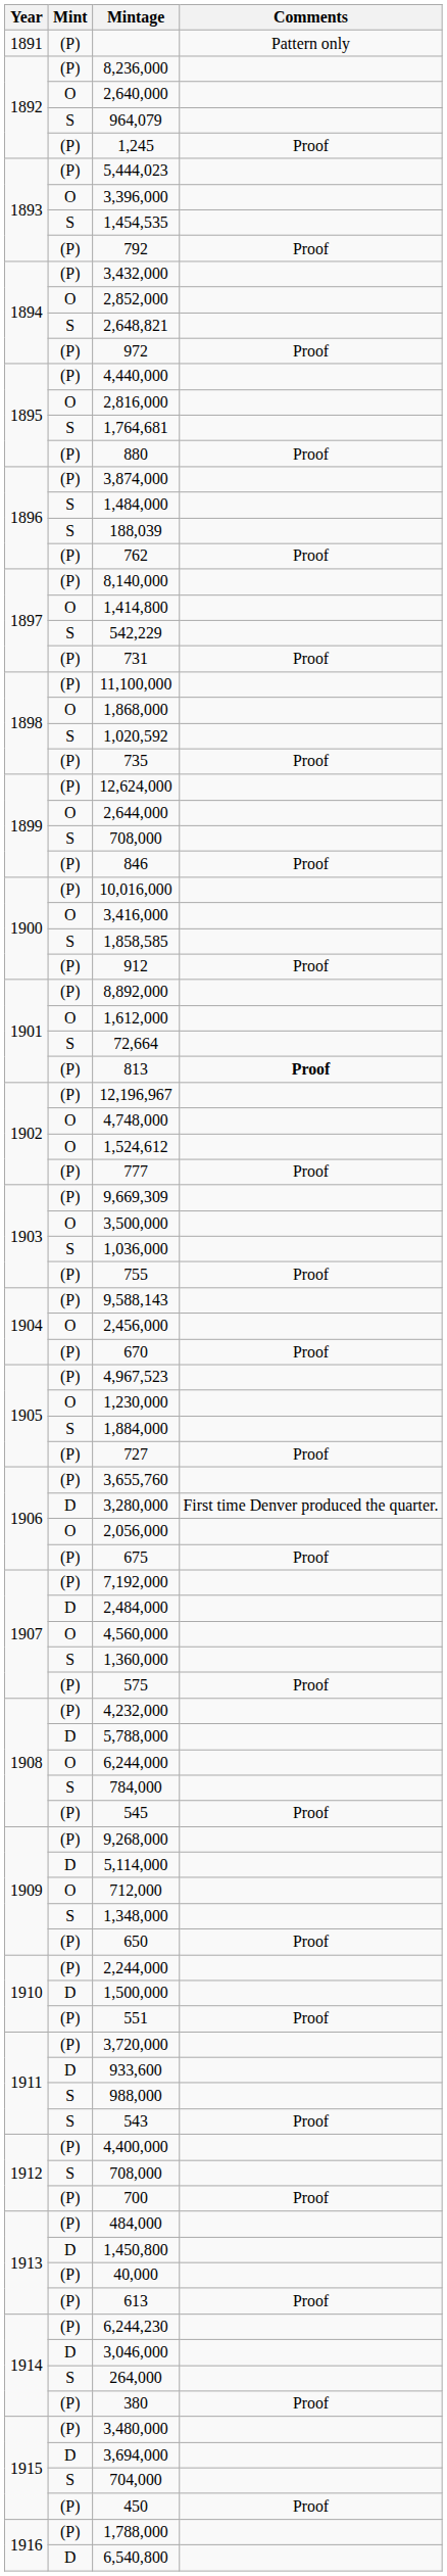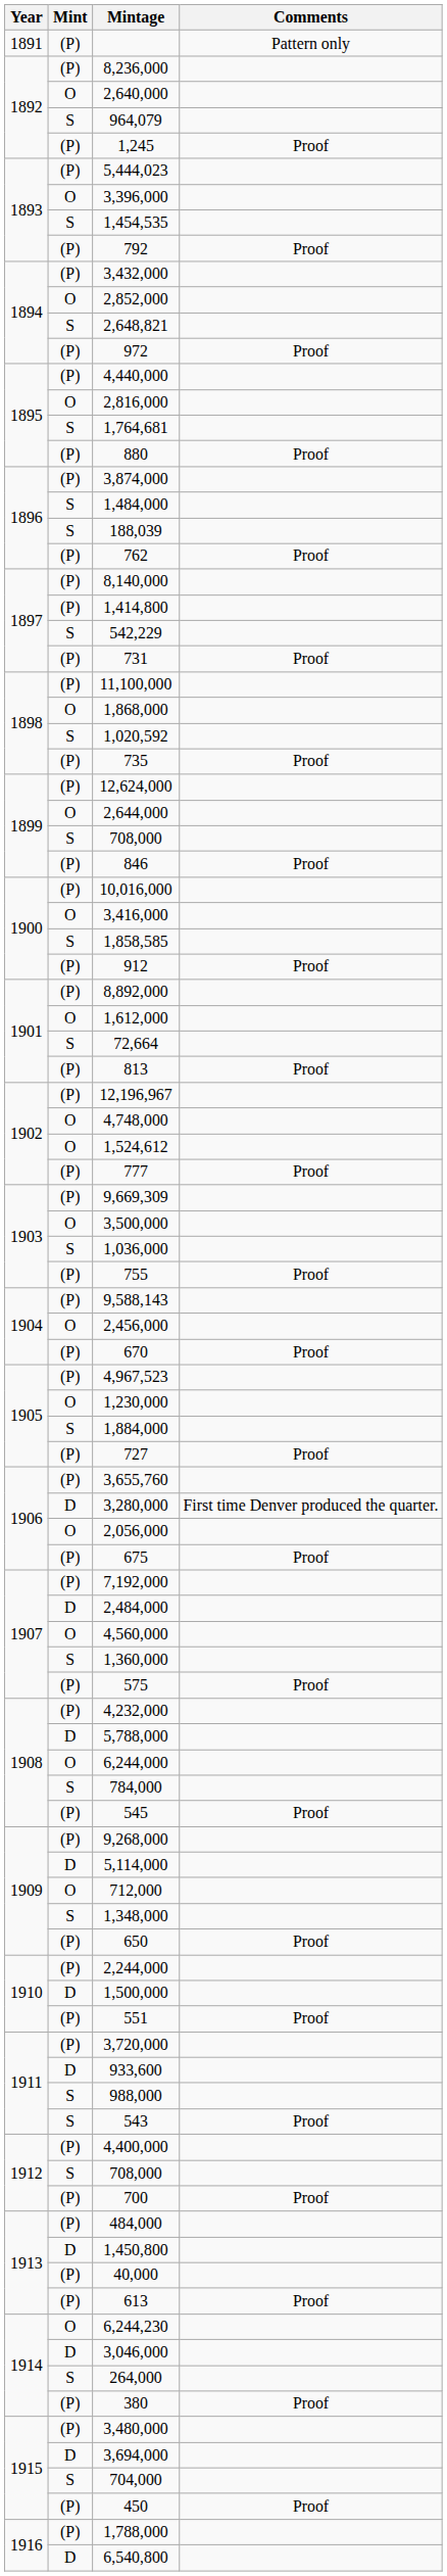1,414,800 | Mint: O -> (P)
813 | Comments: bold -> normal
6,244,230 | Mint: (P) -> O
